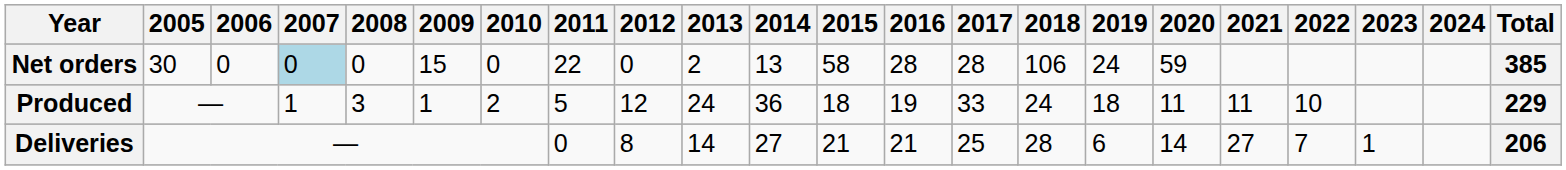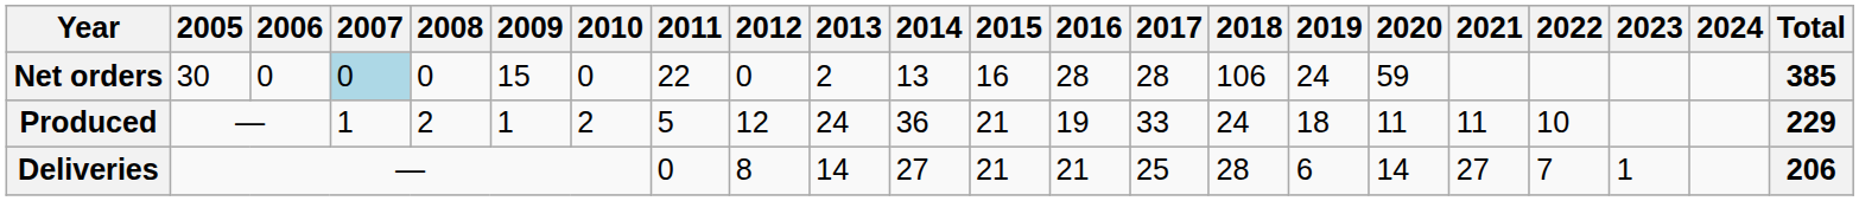Net orders | 2015: 58 -> 16
Produced | 2008: 3 -> 2
Produced | 2015: 18 -> 21
